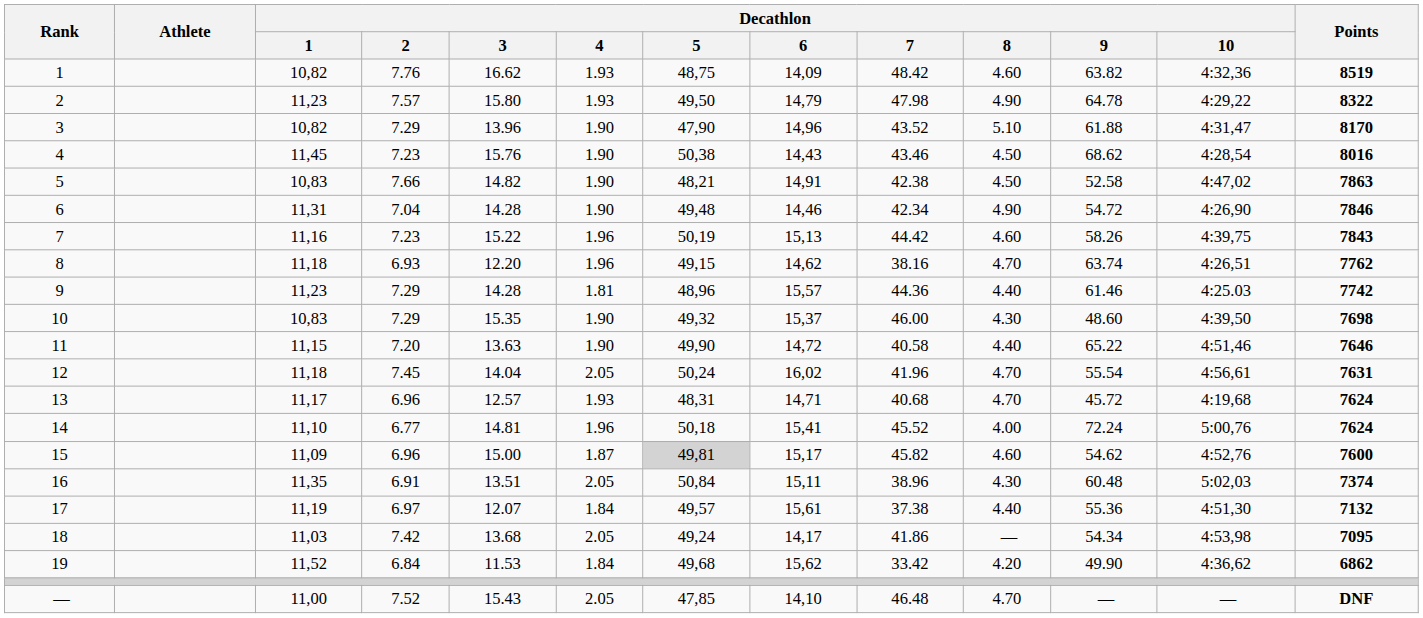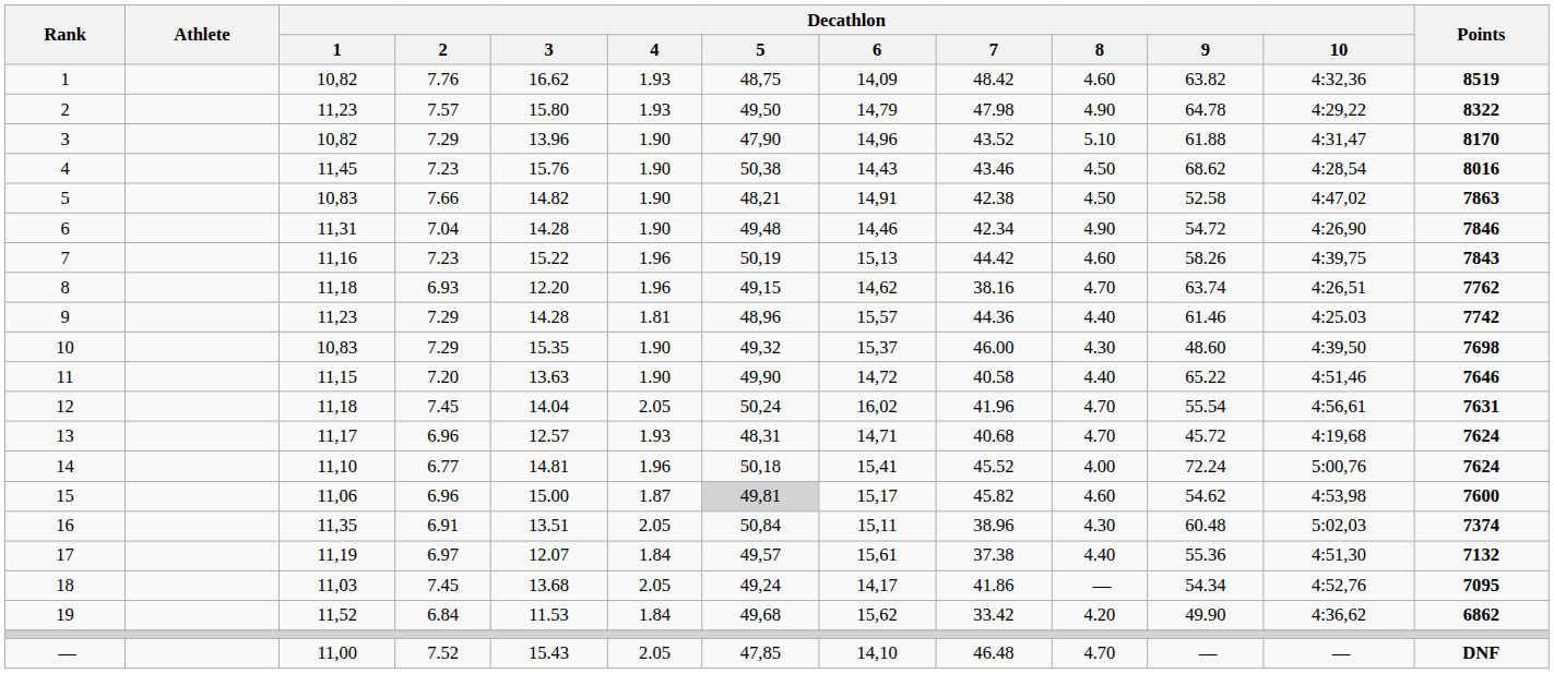15 | Decathlon / 1: 11,09 -> 11,06
15 | Decathlon / 10: 4:52,76 -> 4:53,98
18 | Decathlon / 2: 7.42 -> 7.45
18 | Decathlon / 10: 4:53,98 -> 4:52,76
